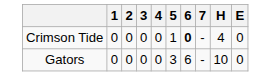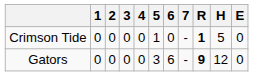+ column: R | 1 | 9
Crimson Tide | 6: bold -> normal
Crimson Tide | H: 4 -> 5
Gators | H: 10 -> 12
